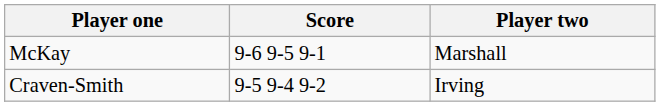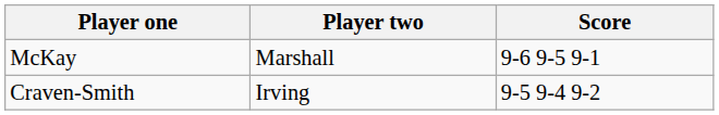columns swapped: Player two <-> Score
